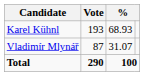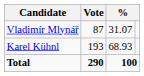rows swapped: Karel Kühnl <-> Vladimír Mlynář
